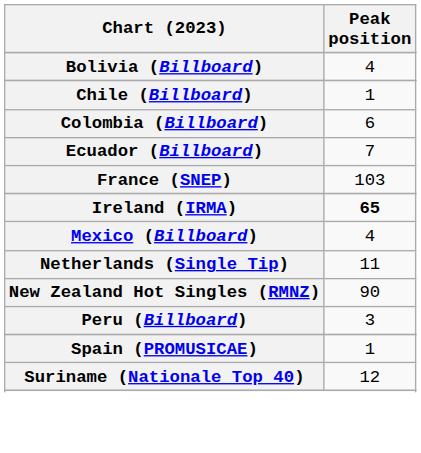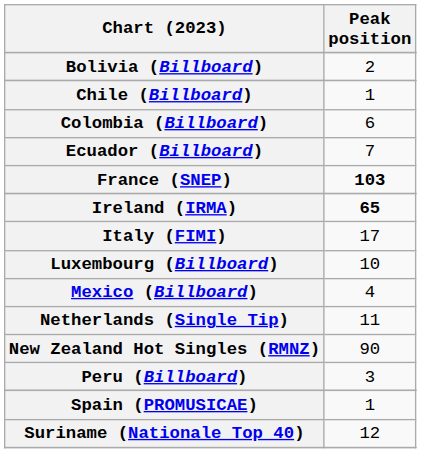Bolivia (Billboard) | Peak position: 4 -> 2
France (SNEP) | Peak position: normal -> bold
+ row: Italy (FIMI) | 17
+ row: Luxembourg (Billboard) | 10
